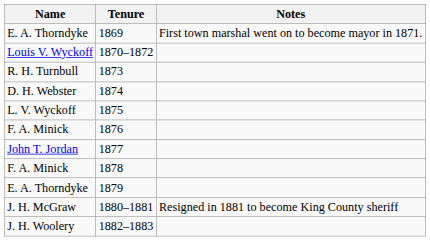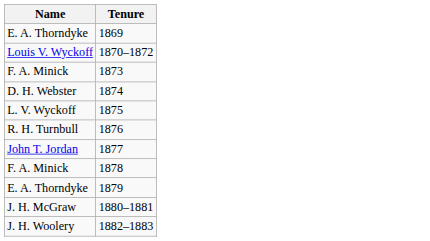- column: Notes | First town marshal went on to become mayor in 1871. | Resigned in 1881 to become King County sheriff
1873 | Name: R. H. Turnbull -> F. A. Minick
1876 | Name: F. A. Minick -> R. H. Turnbull
